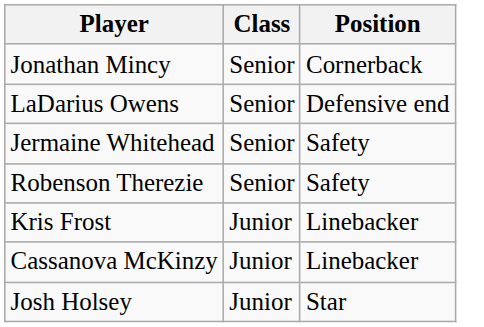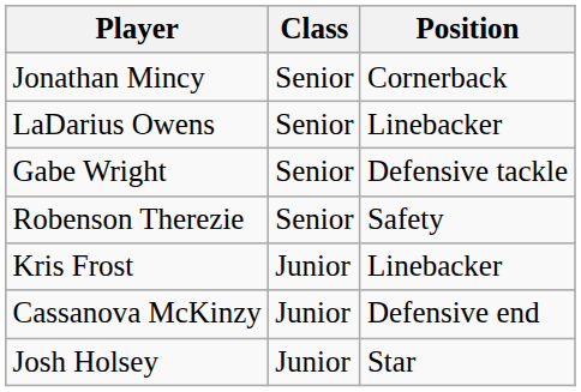LaDarius Owens | Position: Defensive end -> Linebacker
- row: Jermaine Whitehead | Senior | Safety
+ row: Gabe Wright | Senior | Defensive tackle
Cassanova McKinzy | Position: Linebacker -> Defensive end
